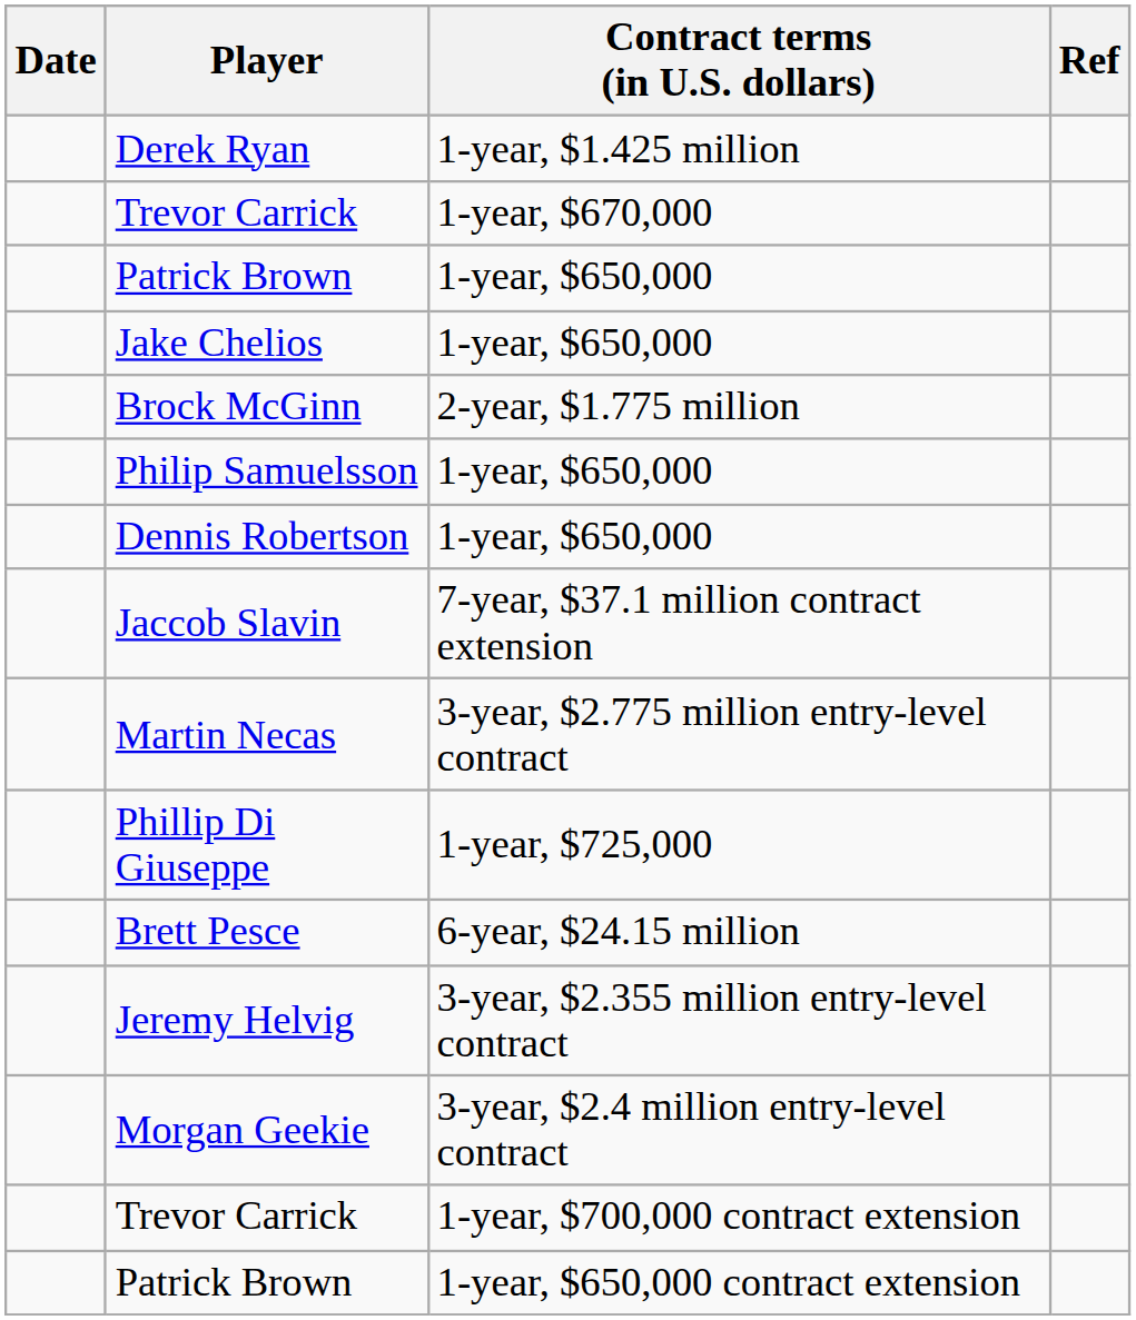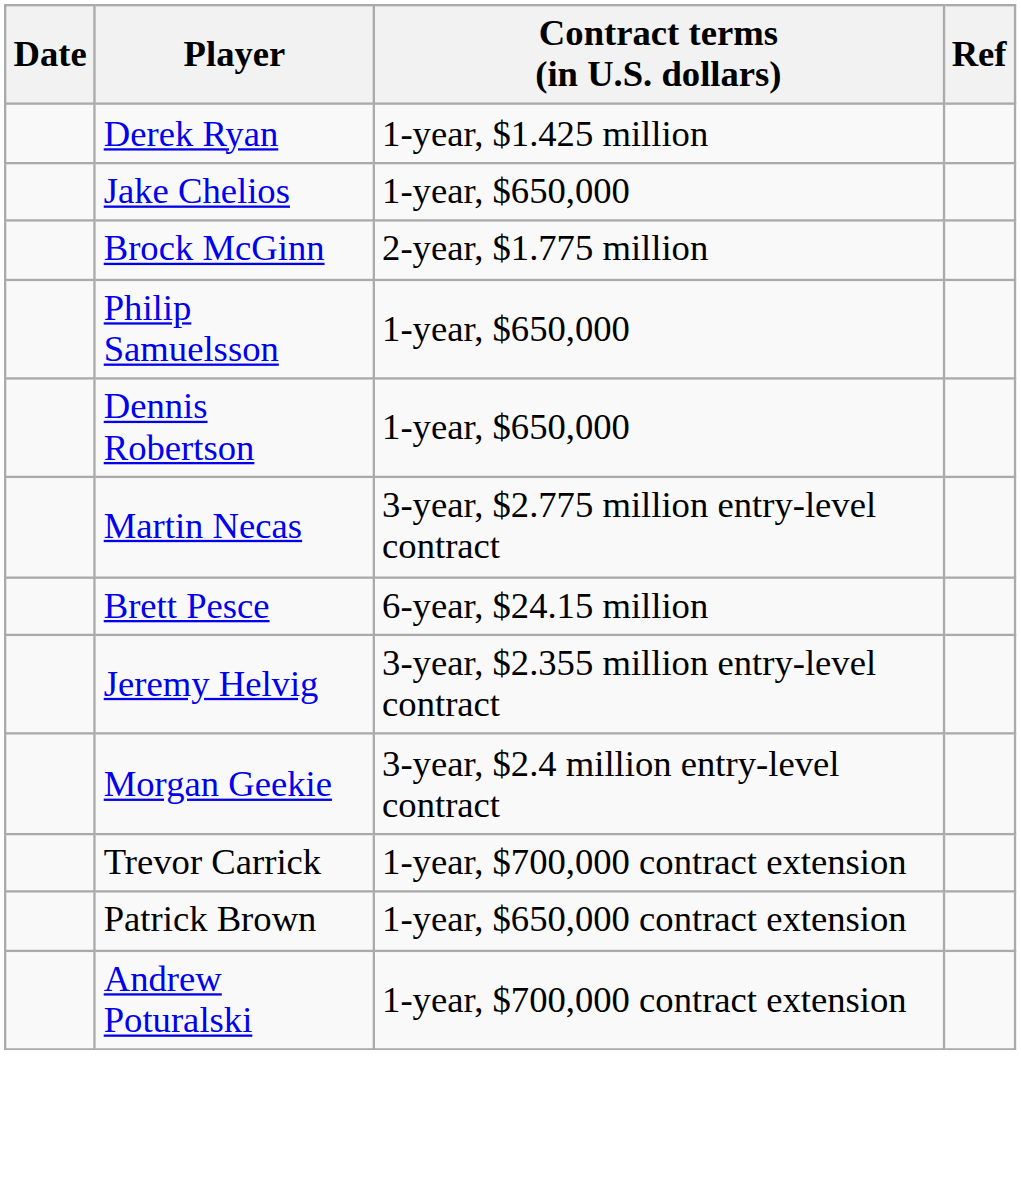- row: Trevor Carrick | 1-year, $670,000
- row: Patrick Brown | 1-year, $650,000
- row: Jaccob Slavin | 7-year, $37.1 million contract extension
- row: Phillip Di Giuseppe | 1-year, $725,000
+ row: Andrew Poturalski | 1-year, $700,000 contract extension
